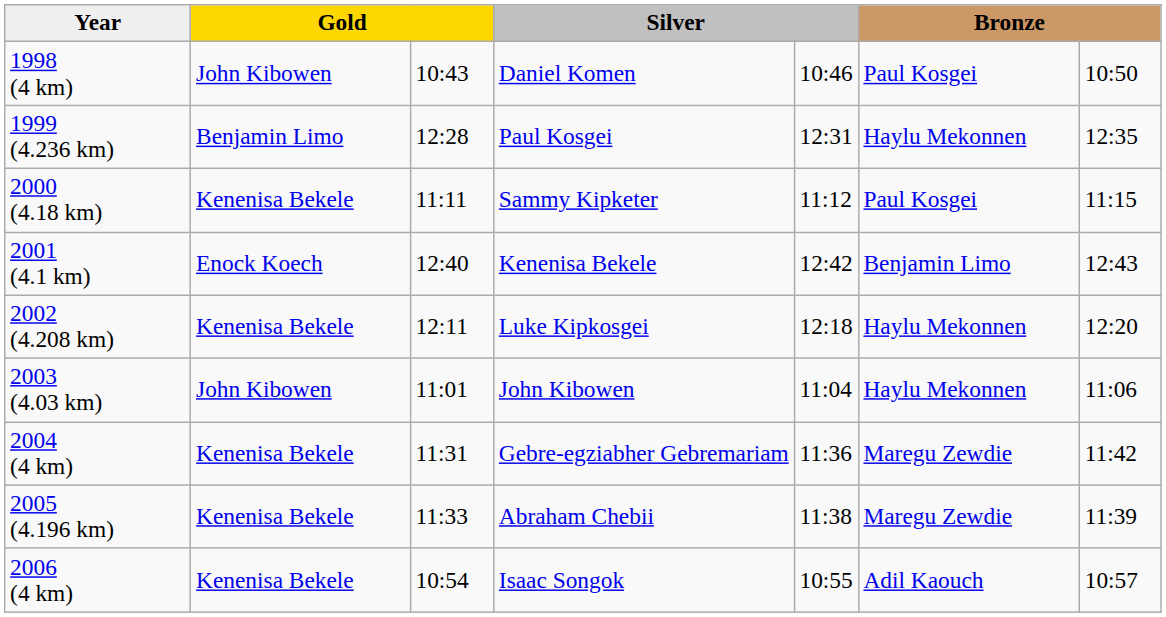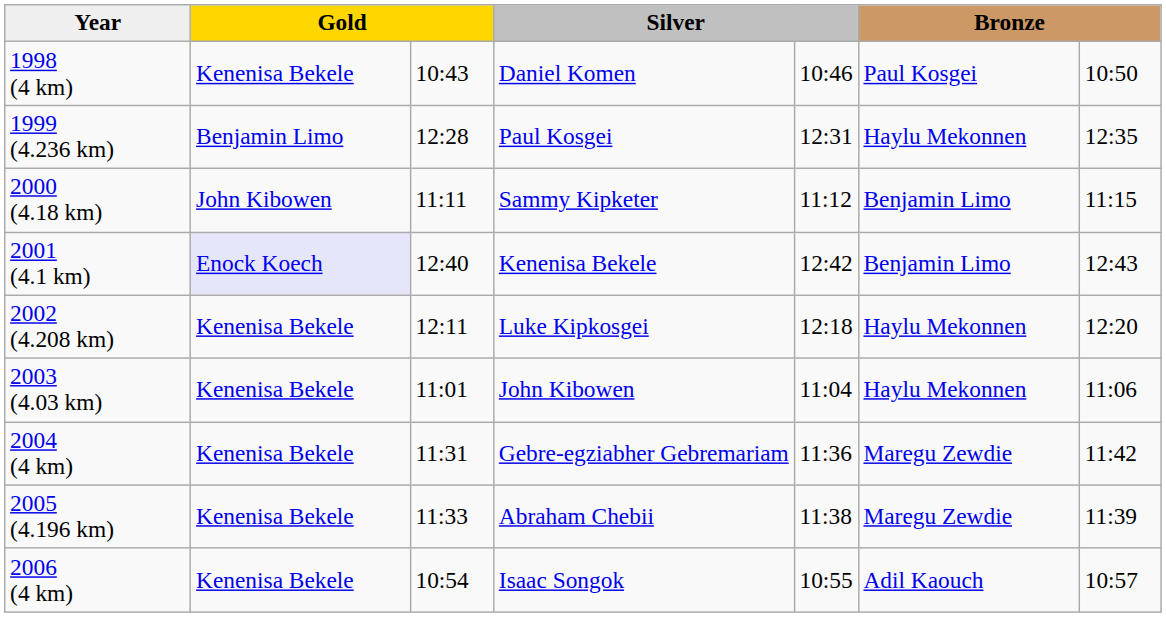1998 (4 km) | column 2: John Kibowen -> Kenenisa Bekele
2000 (4.18 km) | column 2: Kenenisa Bekele -> John Kibowen
2000 (4.18 km) | column 6: Paul Kosgei -> Benjamin Limo
2001 (4.1 km) | column 2: no background -> lavender background
2003 (4.03 km) | column 2: John Kibowen -> Kenenisa Bekele
